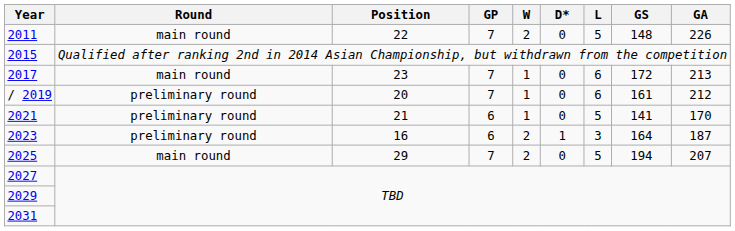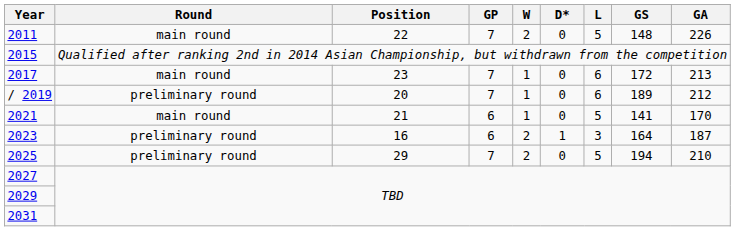/ 2019 | GS: 161 -> 189
2021 | Round: preliminary round -> main round
2025 | Round: main round -> preliminary round
2025 | GA: 207 -> 210
